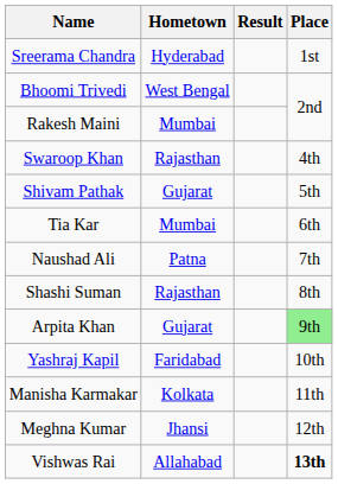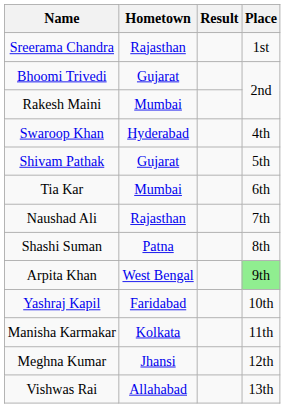Sreerama Chandra | Hometown: Hyderabad -> Rajasthan
Bhoomi Trivedi | Hometown: West Bengal -> Gujarat
Swaroop Khan | Hometown: Rajasthan -> Hyderabad
Naushad Ali | Hometown: Patna -> Rajasthan
Shashi Suman | Hometown: Rajasthan -> Patna
Arpita Khan | Hometown: Gujarat -> West Bengal
Vishwas Rai | Place: bold -> normal
